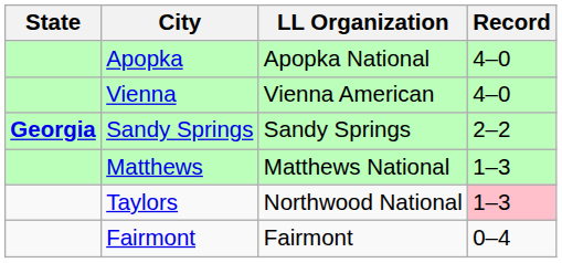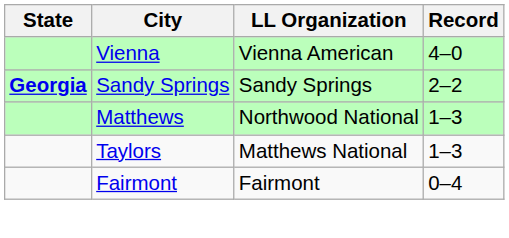- row: Apopka | Apopka National | 4–0
Matthews | LL Organization: Matthews National -> Northwood National
Taylors | LL Organization: Northwood National -> Matthews National
Taylors | Record: pink background -> no background
